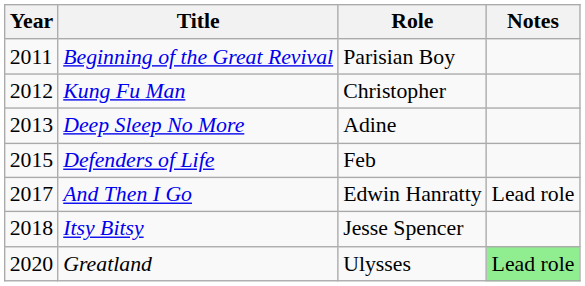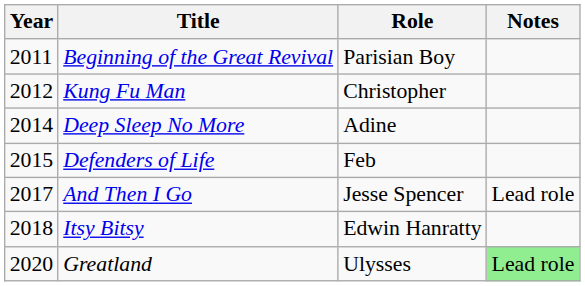Deep Sleep No More | Year: 2013 -> 2014
And Then I Go | Role: Edwin Hanratty -> Jesse Spencer
Itsy Bitsy | Role: Jesse Spencer -> Edwin Hanratty
